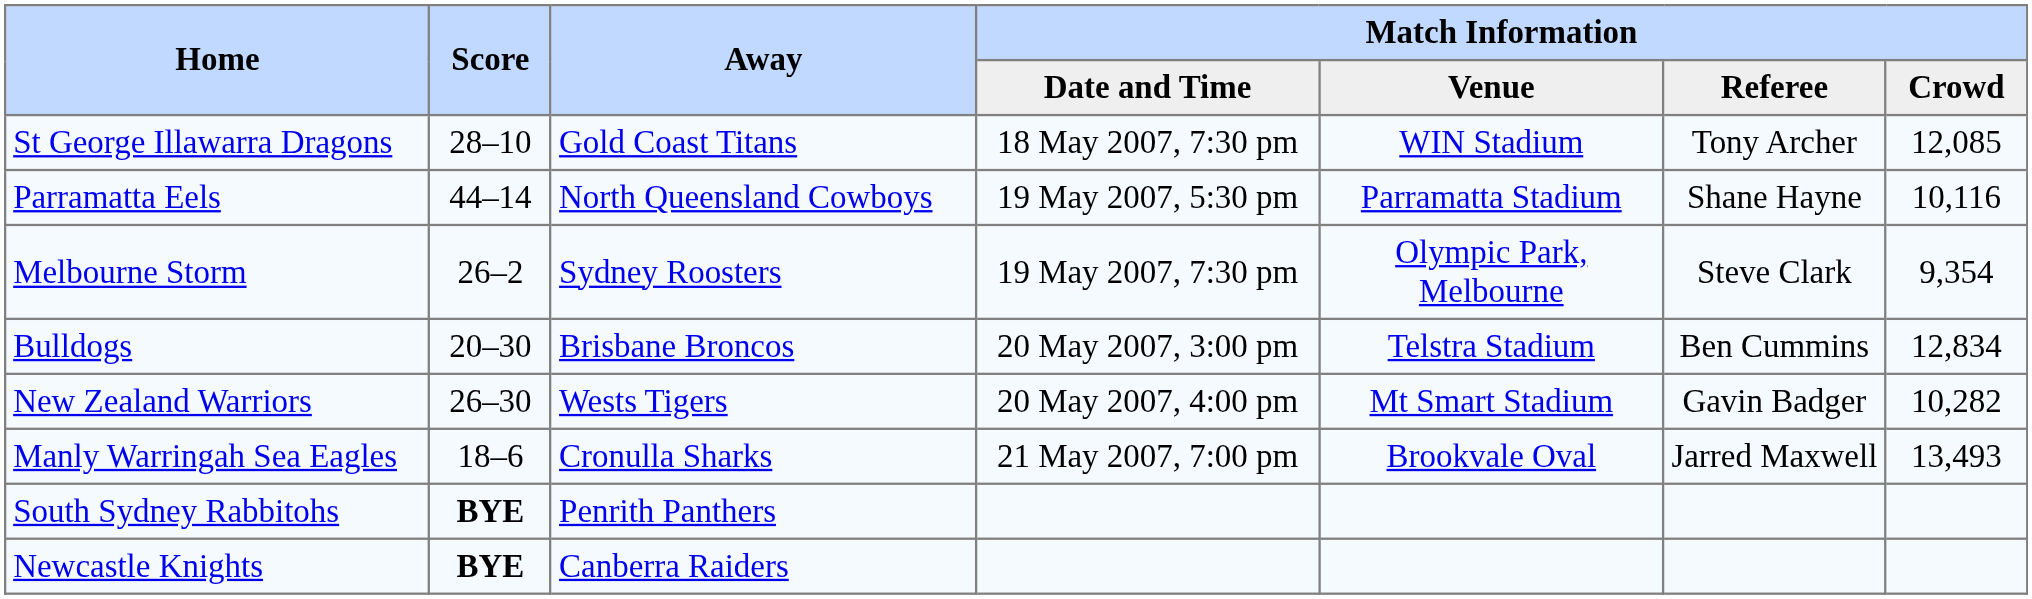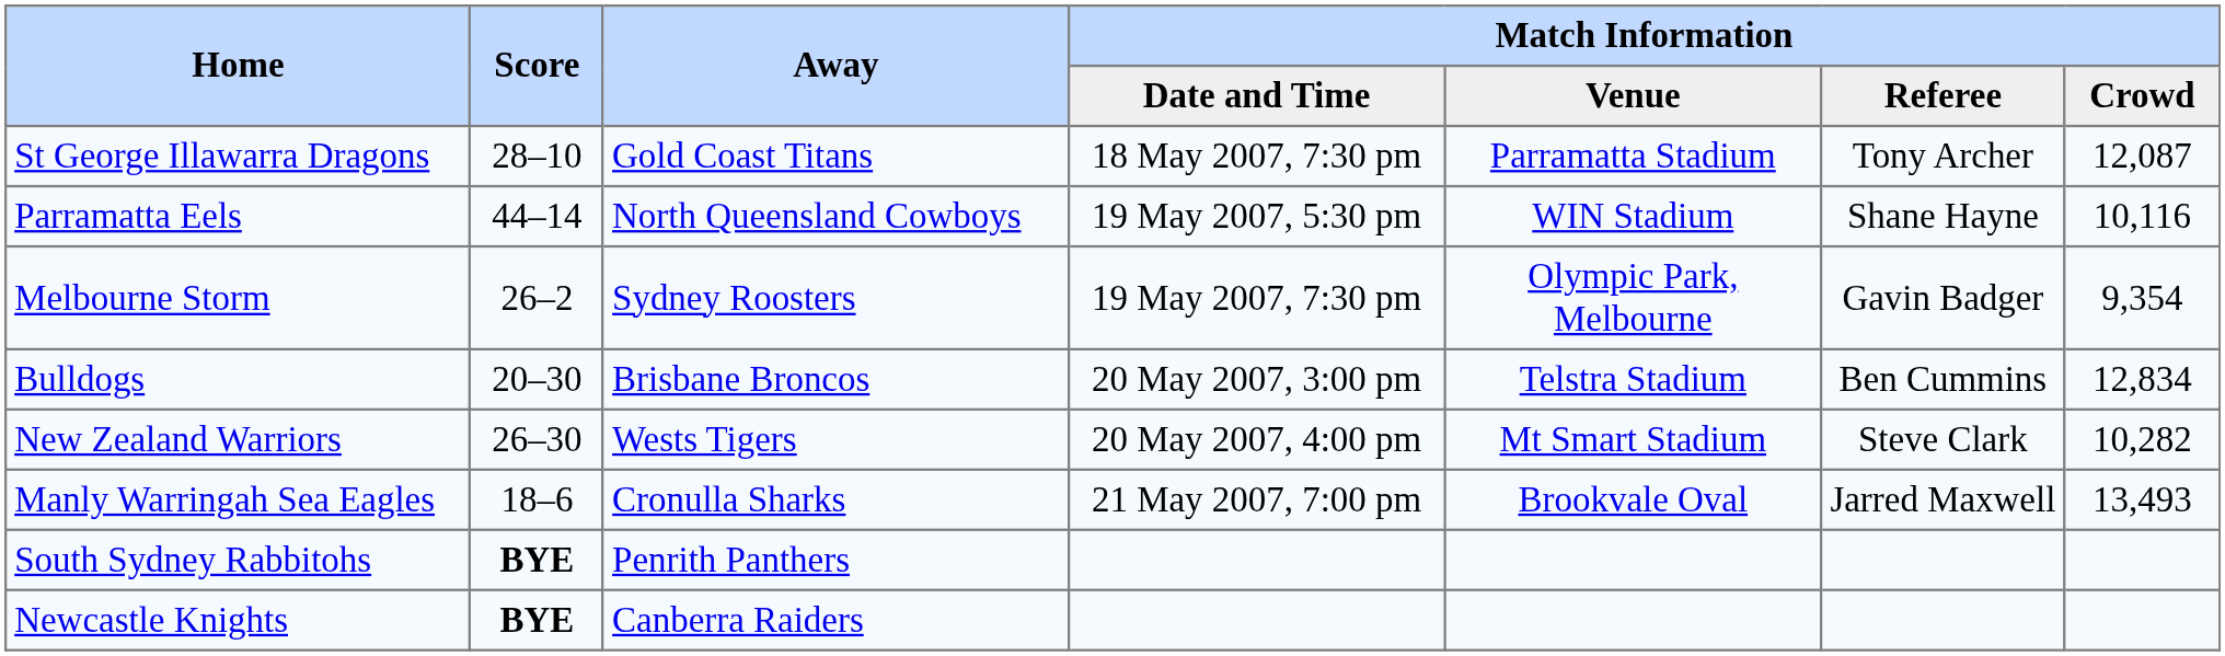St George Illawarra Dragons | Match Information / Venue: WIN Stadium -> Parramatta Stadium
St George Illawarra Dragons | Match Information / Crowd: 12,085 -> 12,087
Parramatta Eels | Match Information / Venue: Parramatta Stadium -> WIN Stadium
Melbourne Storm | Match Information / Referee: Steve Clark -> Gavin Badger
New Zealand Warriors | Match Information / Referee: Gavin Badger -> Steve Clark
